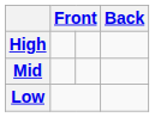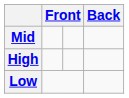rows swapped: High <-> Mid
